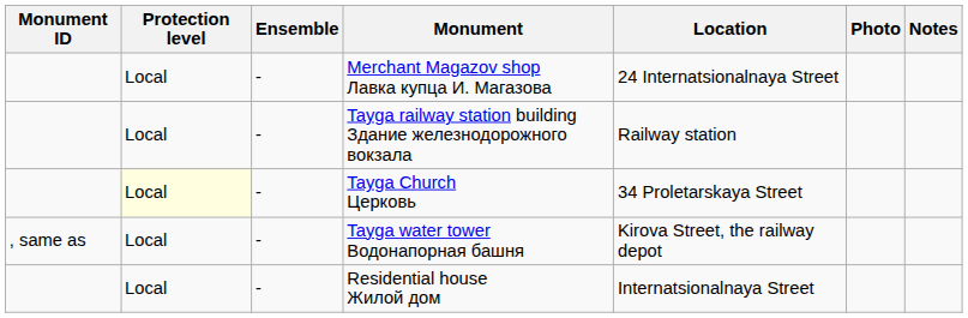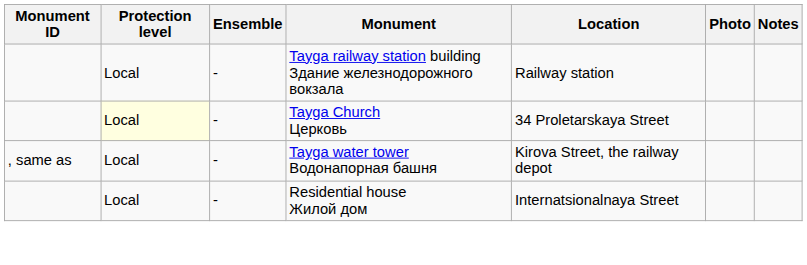- row: Local | - | Merchant Magazov shop Лавка купца И. Магазова | 24 Internatsionalnaya Street
